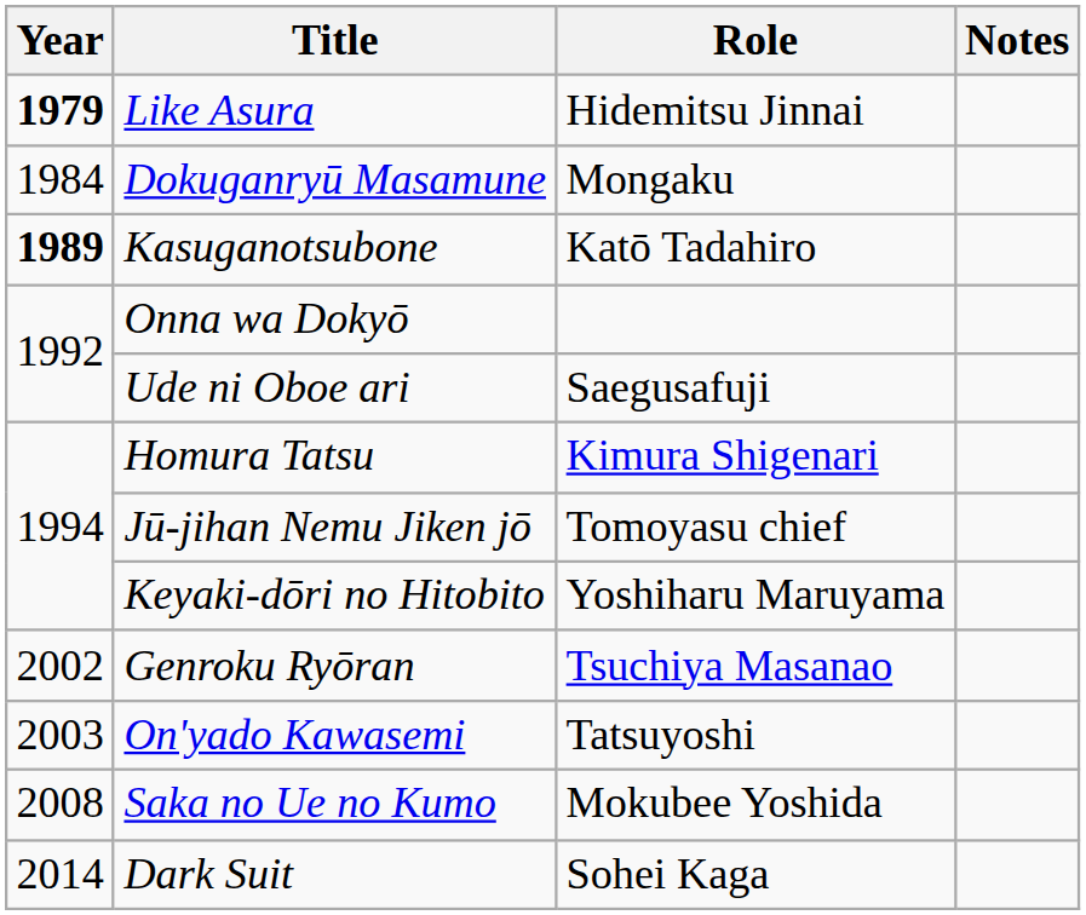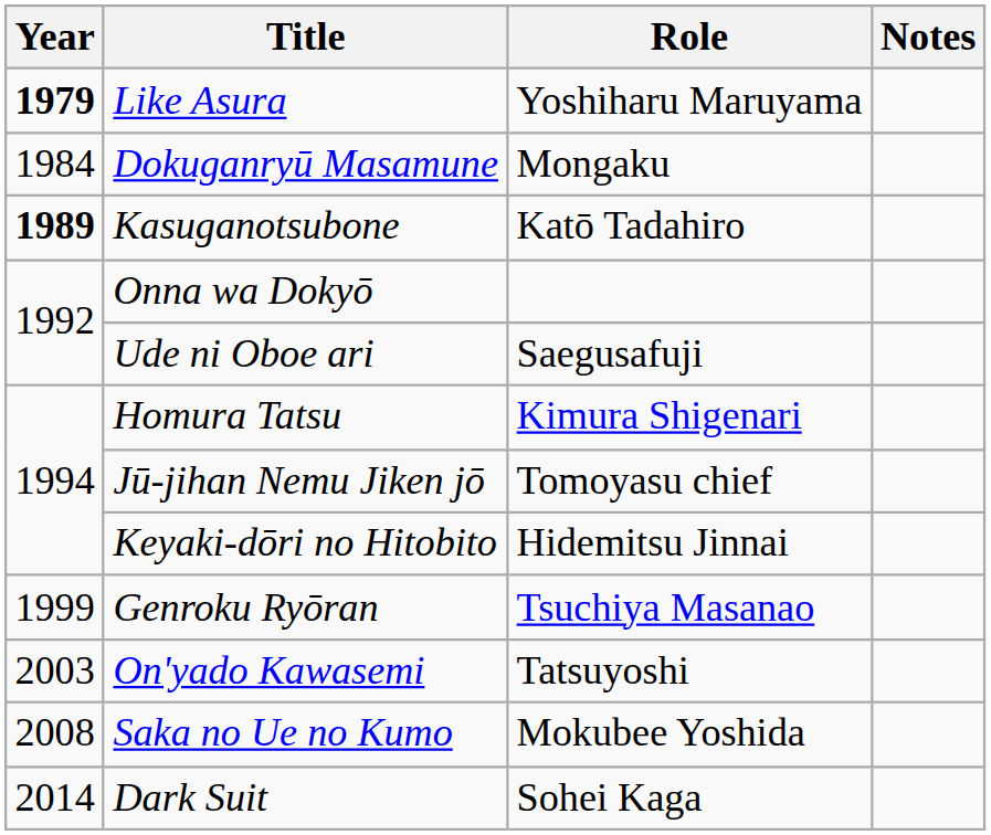Like Asura | Role: Hidemitsu Jinnai -> Yoshiharu Maruyama
Keyaki-dōri no Hitobito | Role: Yoshiharu Maruyama -> Hidemitsu Jinnai
Genroku Ryōran | Year: 2002 -> 1999
